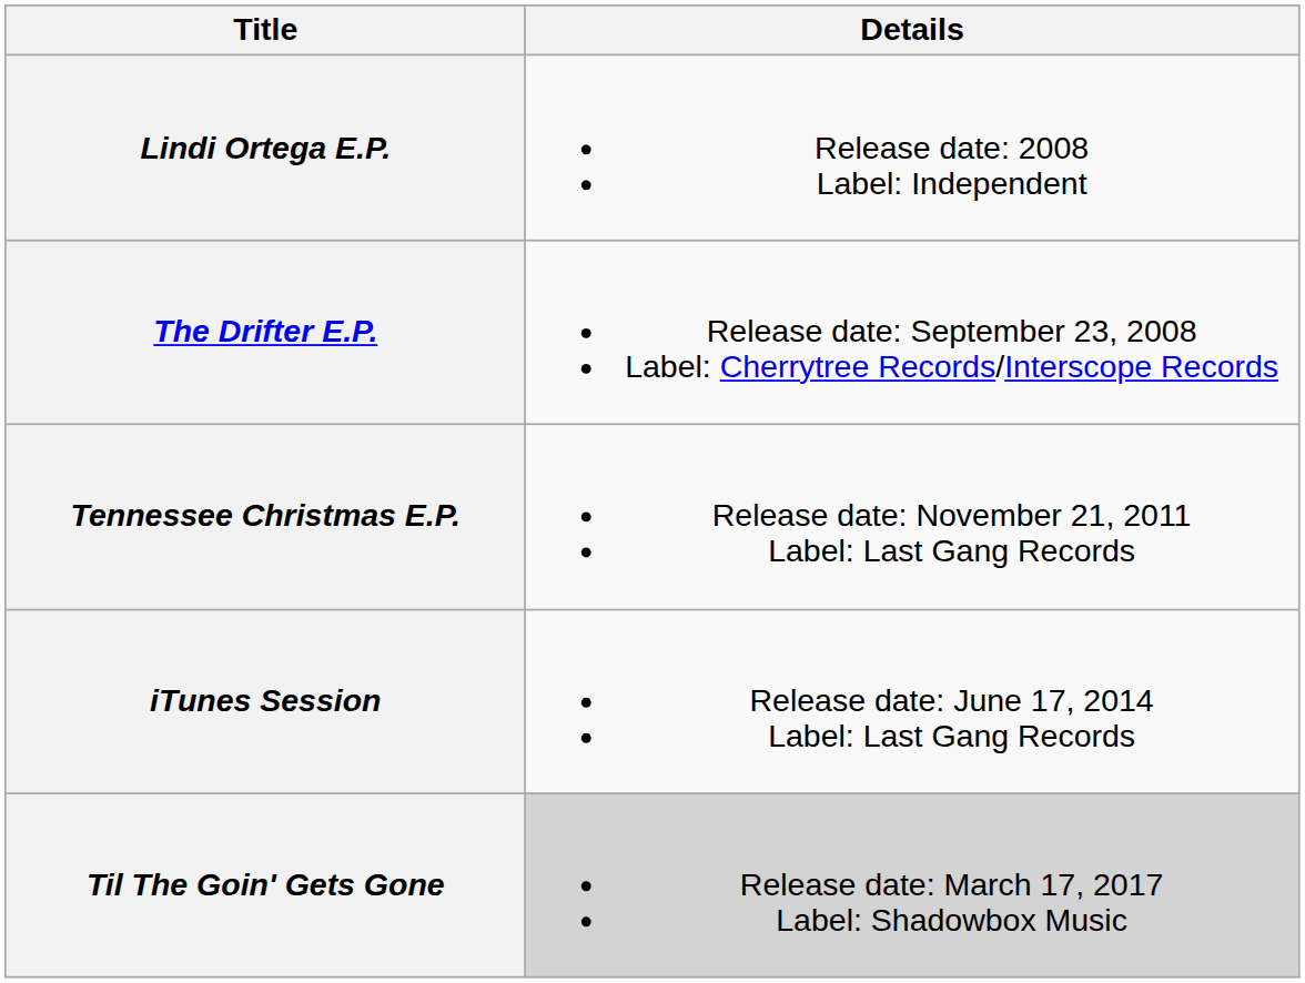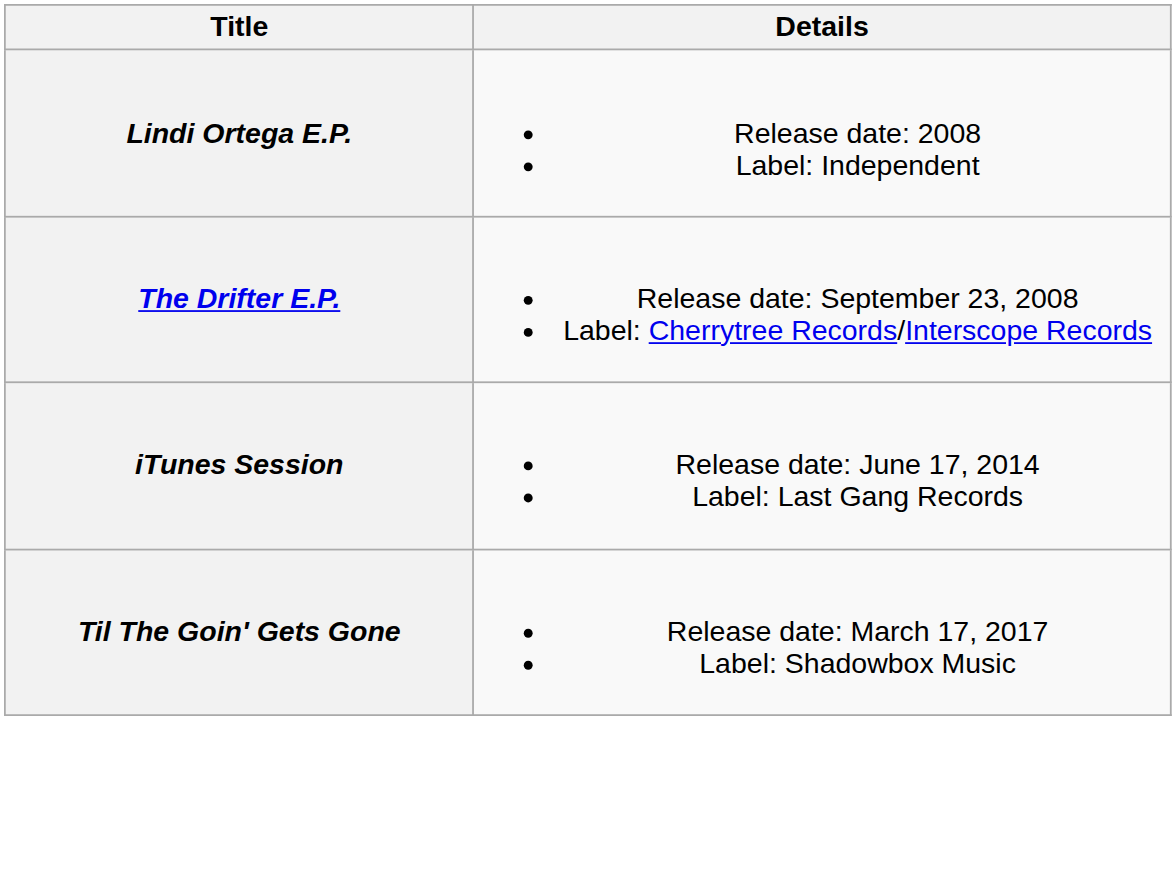- row: Tennessee Christmas E.P. | Release date: November 21, 2011 Label: Last Gang Records
Til The Goin' Gets Gone | Details: lightgrey background -> no background
